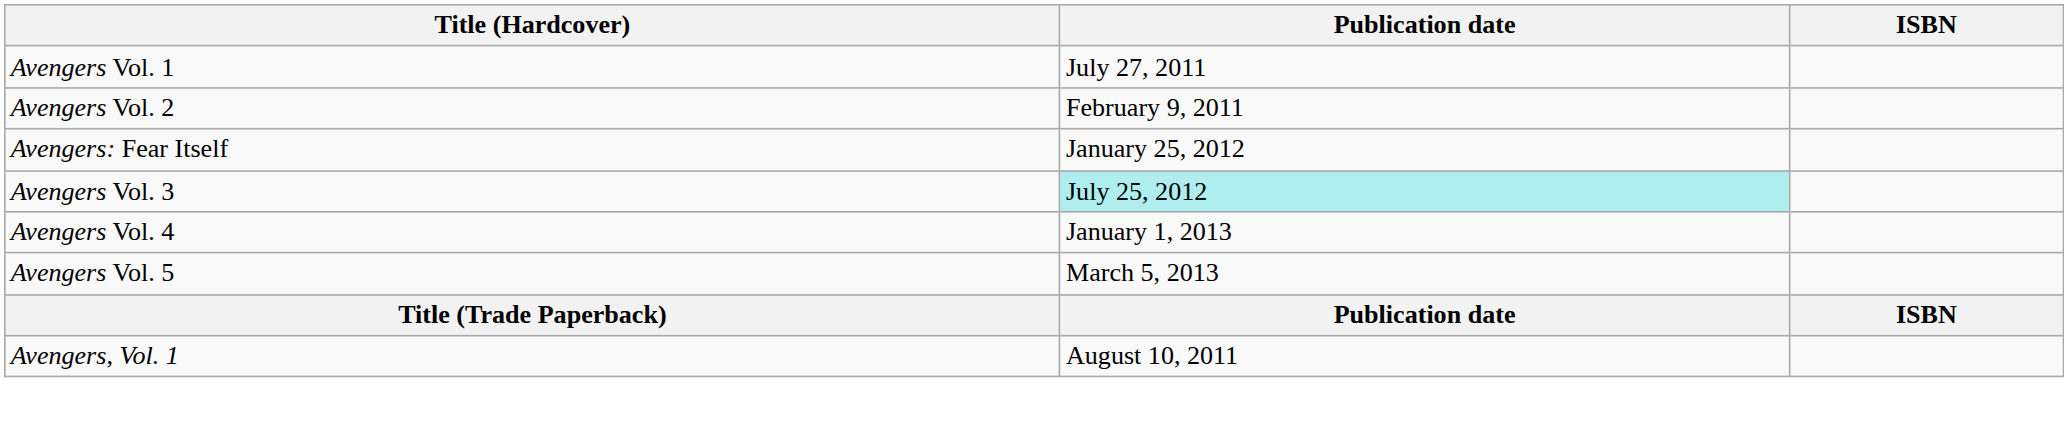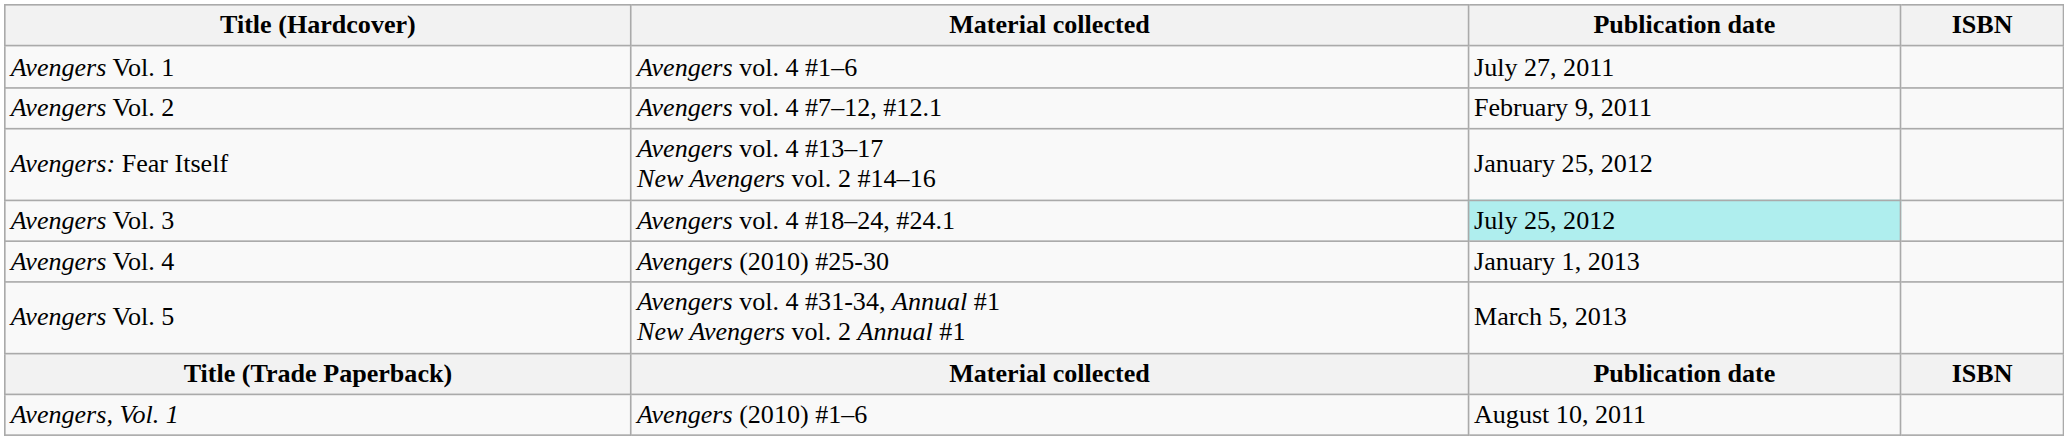+ column: Material collected | Avengers vol. 4 #1–6 | Avengers vol. 4 #7–12, #12.1 | Avengers vol. 4 #13–17 New Avengers vol. 2 #14–16 | Avengers vol. 4 #18–24, #24.1 | Avengers (2010) #25-30 | Avengers vol. 4 #31-34, Annual #1 New Avengers vol. 2 Annual #1 | Material collected | Avengers (2010) #1–6
